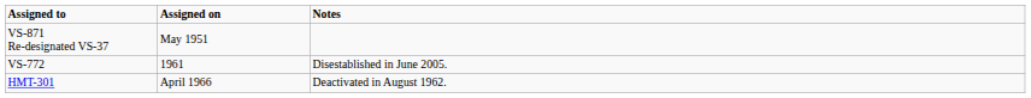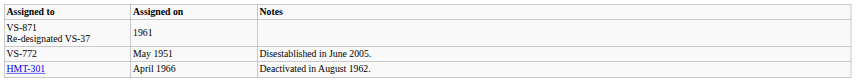VS-871 Re-designated VS-37 | Assigned on: May 1951 -> 1961
VS-772 | Assigned on: 1961 -> May 1951
